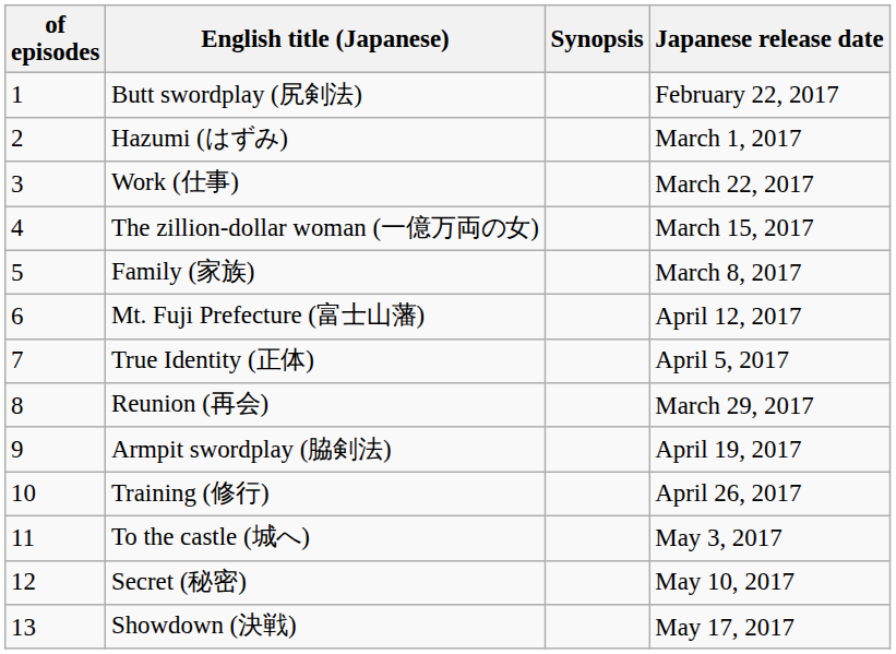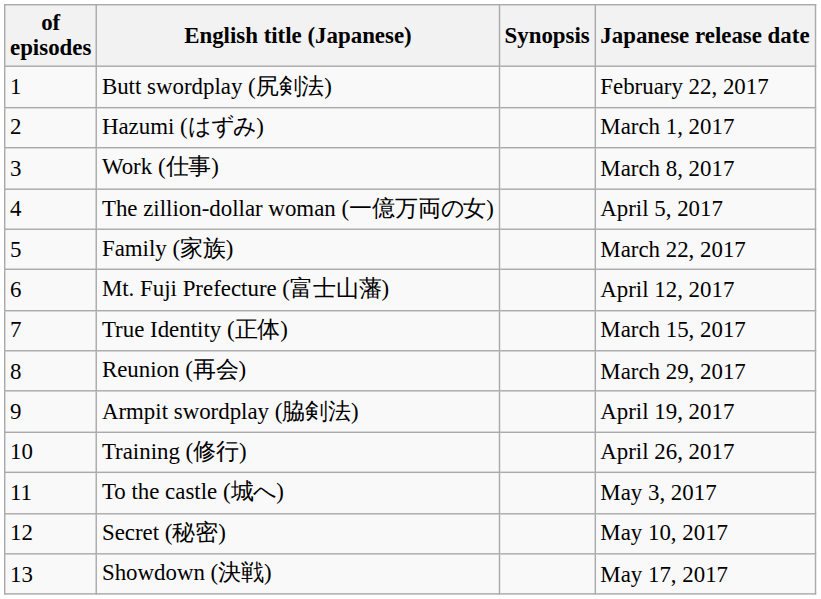Work (仕事) | Japanese release date: March 22, 2017 -> March 8, 2017
The zillion-dollar woman (一億万両の女) | Japanese release date: March 15, 2017 -> April 5, 2017
Family (家族) | Japanese release date: March 8, 2017 -> March 22, 2017
True Identity (正体) | Japanese release date: April 5, 2017 -> March 15, 2017
